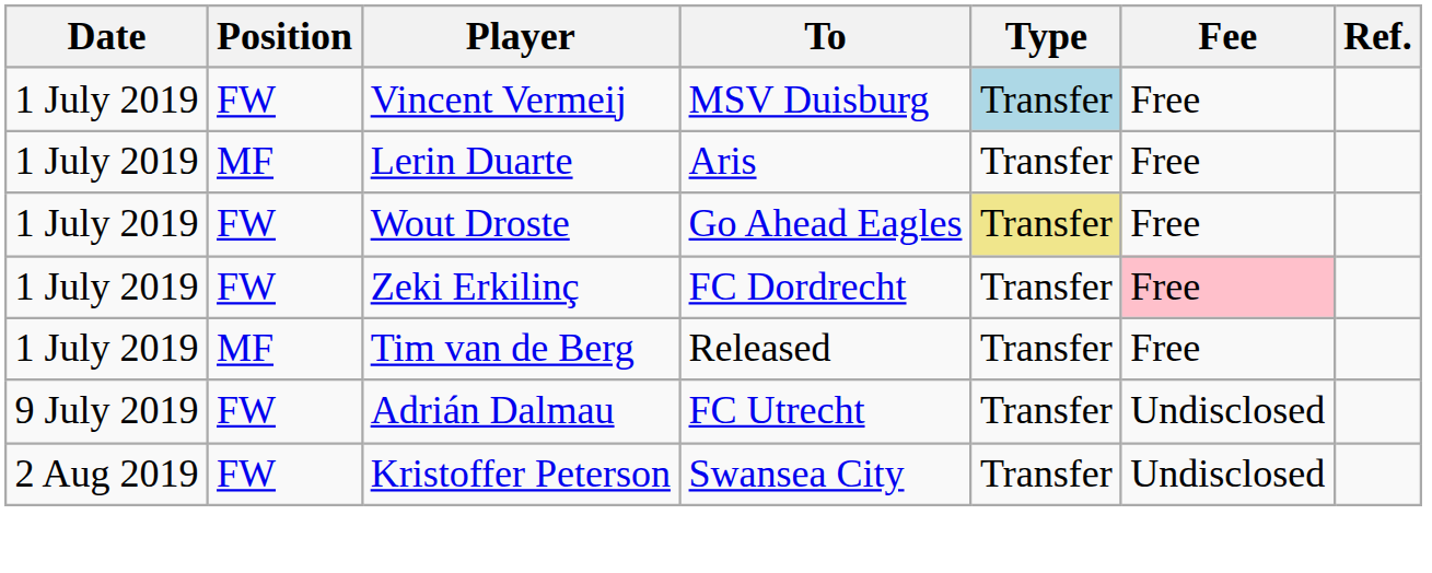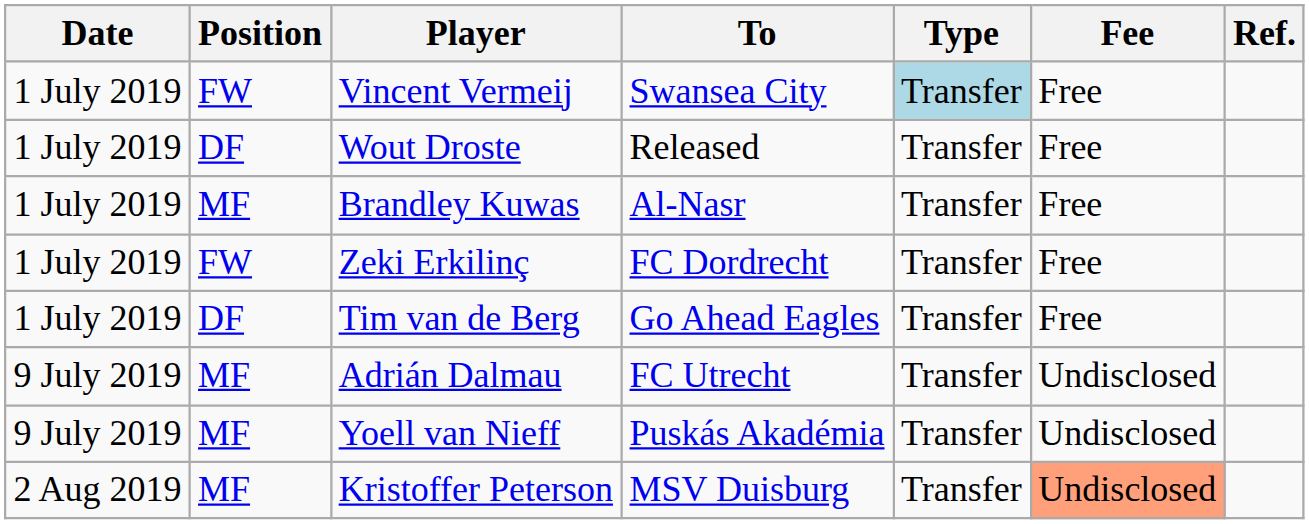Vincent Vermeij | To: MSV Duisburg -> Swansea City
- row: 1 July 2019 | MF | Lerin Duarte | Aris | Transfer | Free
Wout Droste | Position: FW -> DF
Wout Droste | To: Go Ahead Eagles -> Released
Wout Droste | Type: khaki background -> no background
+ row: 1 July 2019 | MF | Brandley Kuwas | Al-Nasr | Transfer | Free
Zeki Erkilinç | Fee: pink background -> no background
Tim van de Berg | Position: MF -> DF
Tim van de Berg | To: Released -> Go Ahead Eagles
Adrián Dalmau | Position: FW -> MF
+ row: 9 July 2019 | MF | Yoell van Nieff | Puskás Akadémia | Transfer | Undisclosed
Kristoffer Peterson | Position: FW -> MF
Kristoffer Peterson | To: Swansea City -> MSV Duisburg
Kristoffer Peterson | Fee: no background -> lightsalmon background
